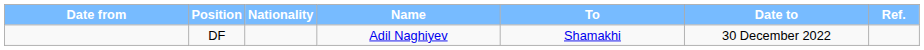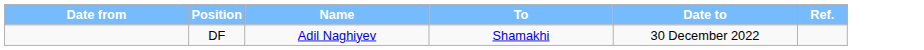- column: Nationality
